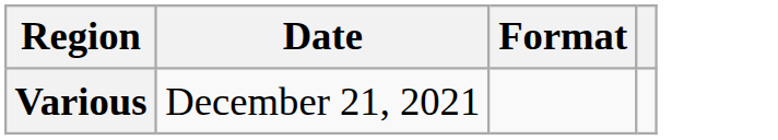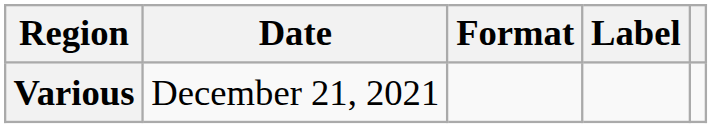+ column: Label
